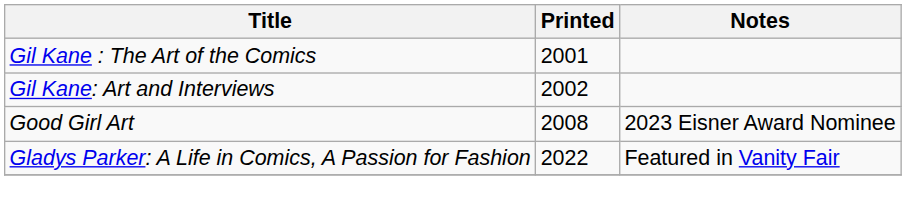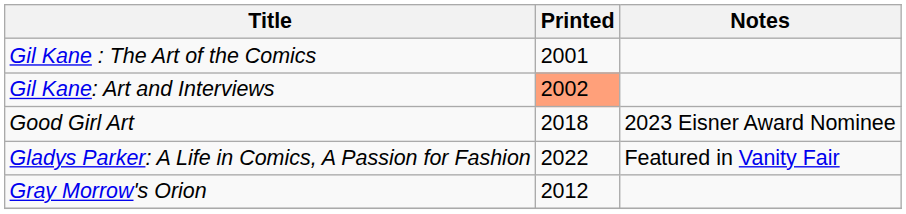Gil Kane: Art and Interviews | Printed: no background -> lightsalmon background
Good Girl Art | Printed: 2008 -> 2018
+ row: Gray Morrow's Orion | 2012
